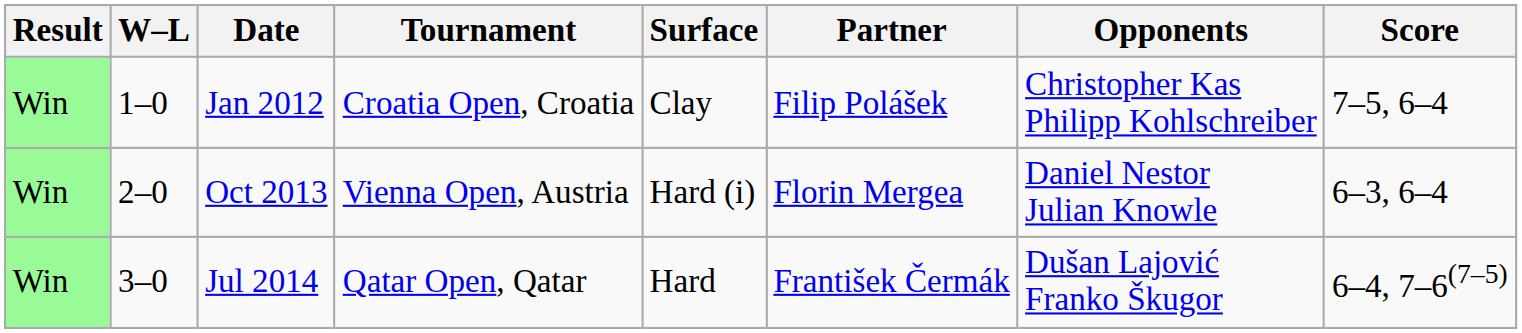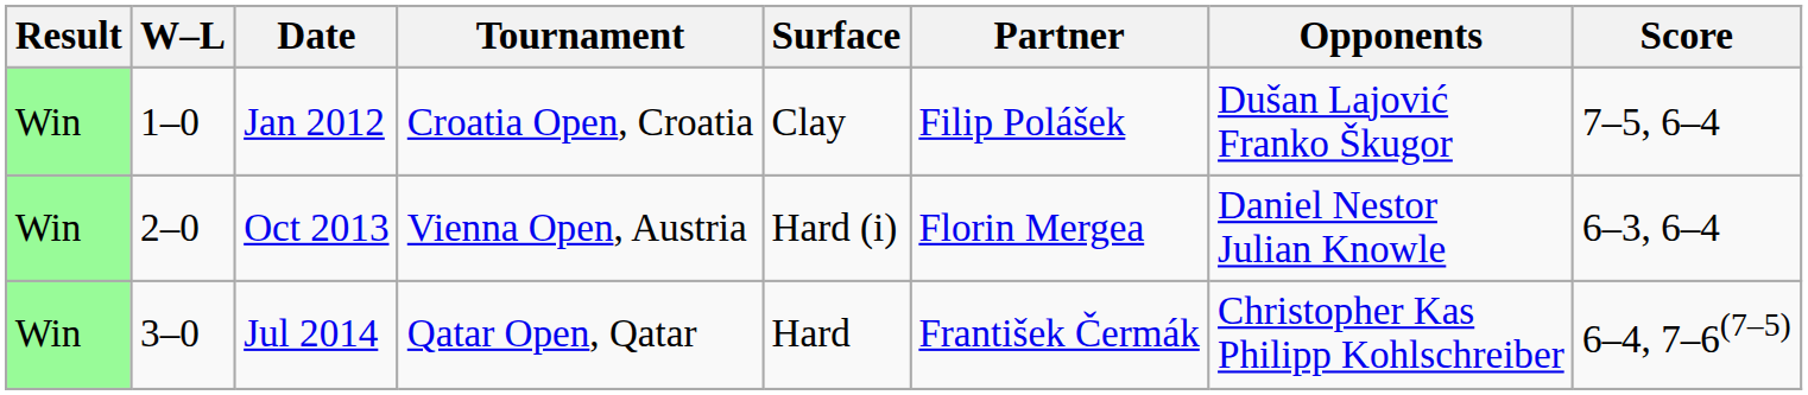Jan 2012 | Opponents: Christopher Kas Philipp Kohlschreiber -> Dušan Lajović Franko Škugor
Jul 2014 | Opponents: Dušan Lajović Franko Škugor -> Christopher Kas Philipp Kohlschreiber
